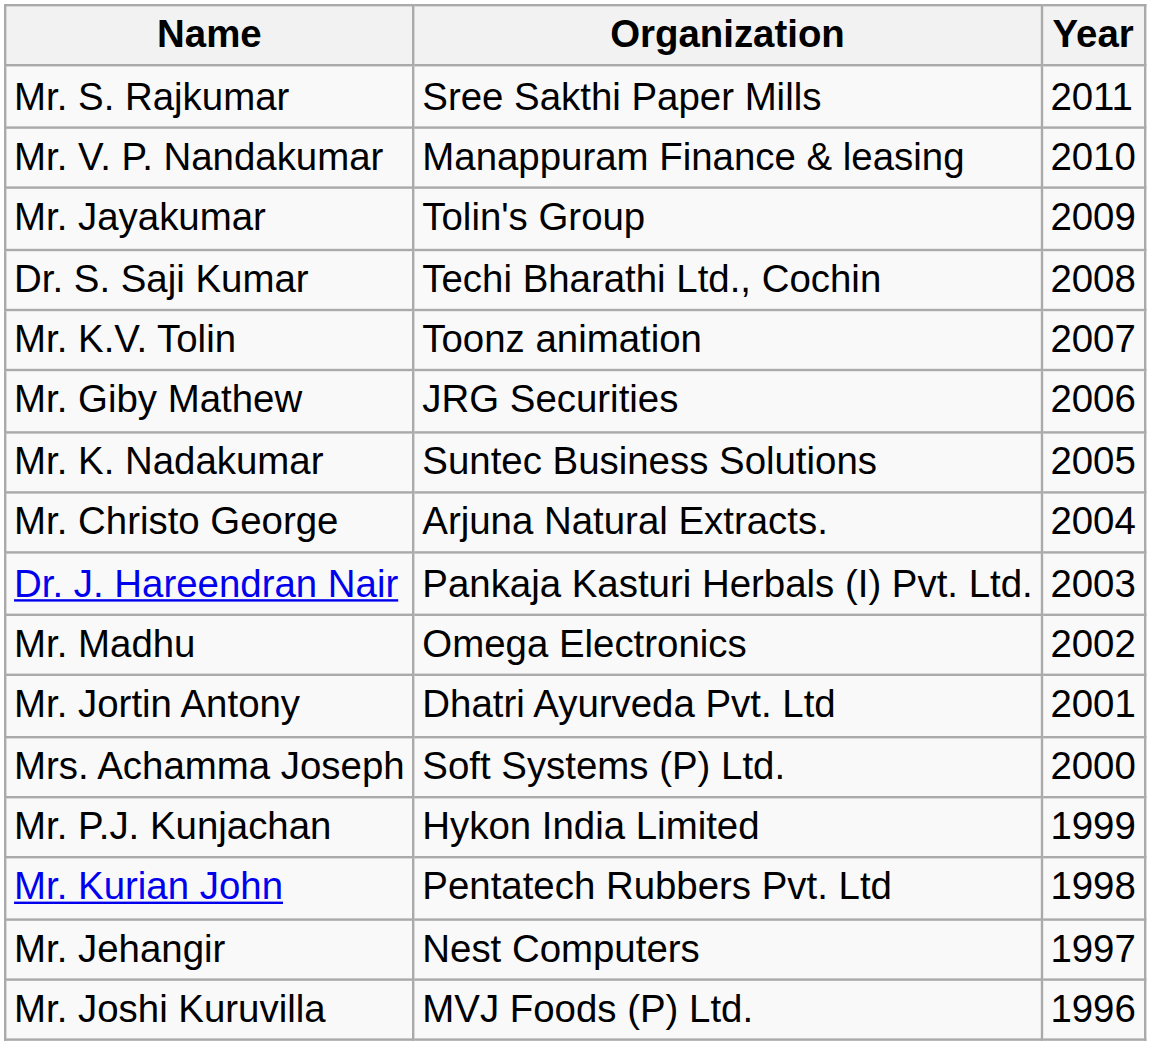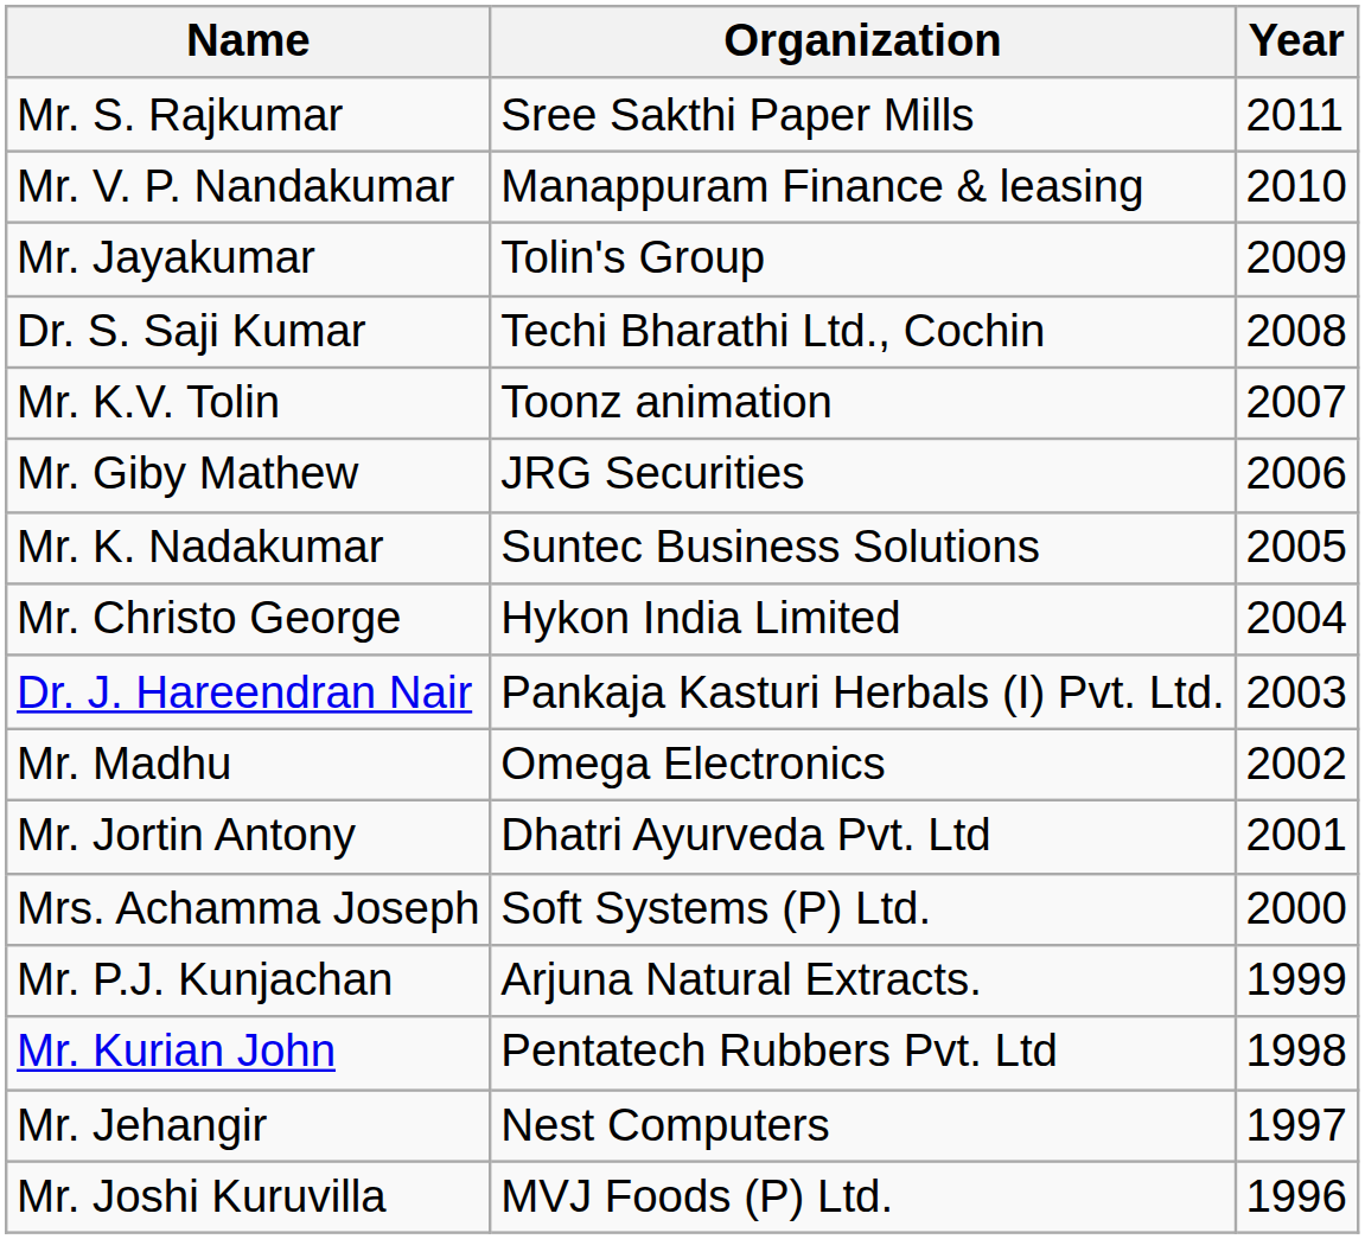Mr. Christo George | Organization: Arjuna Natural Extracts. -> Hykon India Limited
Mr. P.J. Kunjachan | Organization: Hykon India Limited -> Arjuna Natural Extracts.
